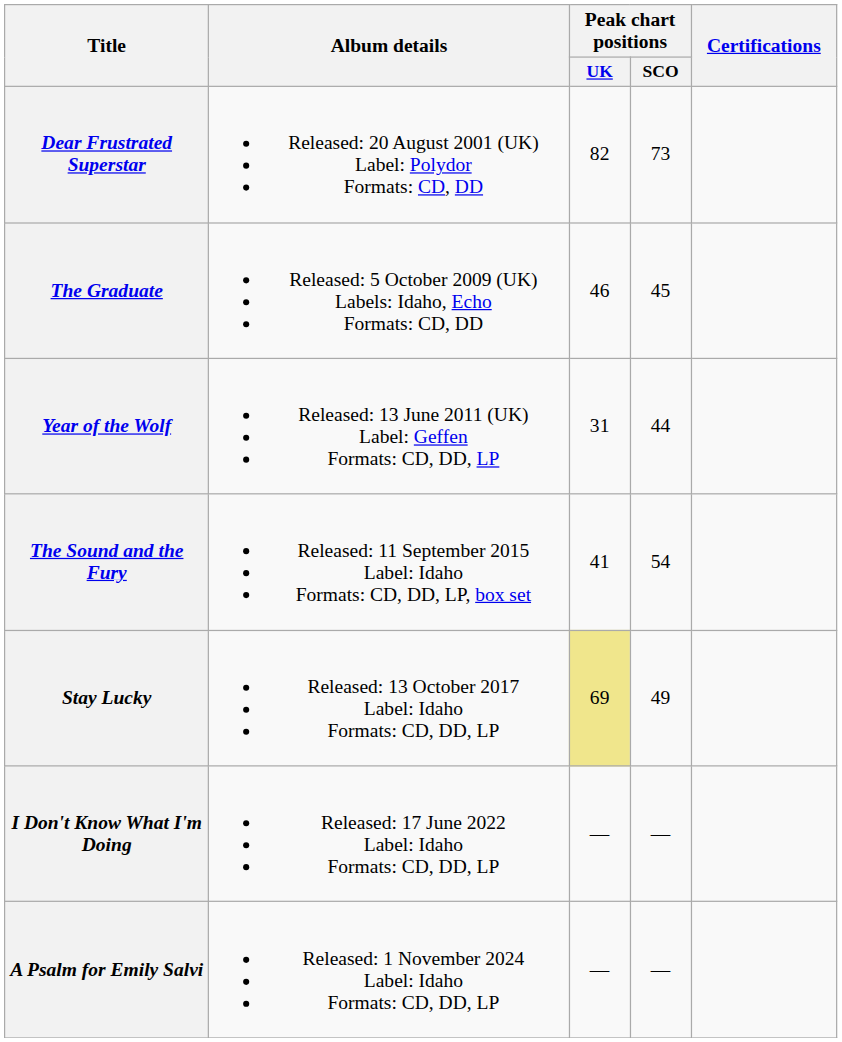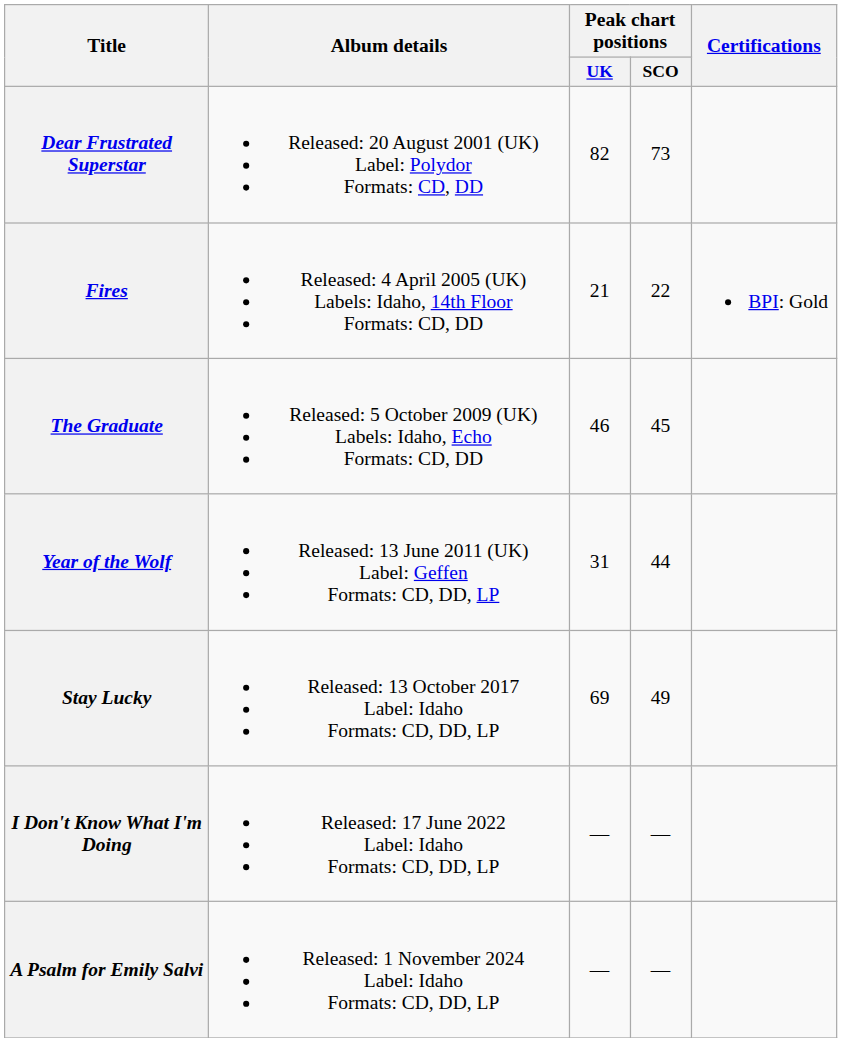+ row: Fires | Released: 4 April 2005 (UK) Labels: Idaho, 14th Floor Formats: CD, DD | 21 | 22 | BPI: Gold
- row: The Sound and the Fury | Released: 11 September 2015 Label: Idaho Formats: CD, DD, LP, box set | 41 | 54
Stay Lucky | Peak chart positions / UK: khaki background -> no background
